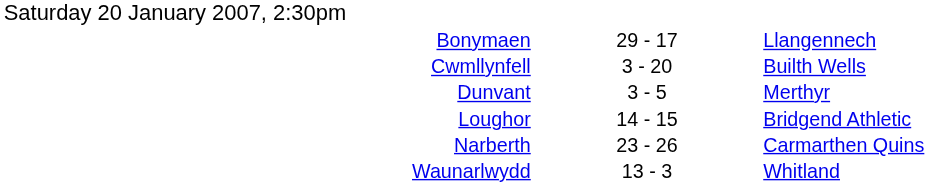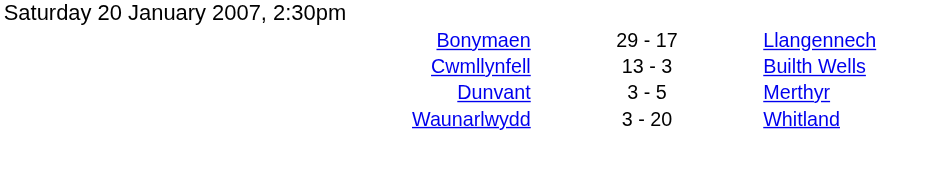Cwmllynfell | column 2: 3 - 20 -> 13 - 3
- row: Loughor | 14 - 15 | Bridgend Athletic
- row: Narberth | 23 - 26 | Carmarthen Quins
Waunarlwydd | column 2: 13 - 3 -> 3 - 20
